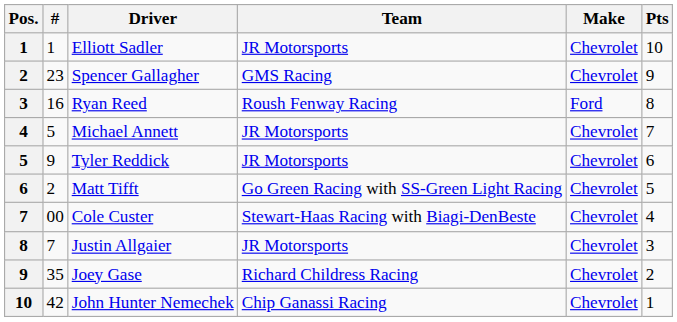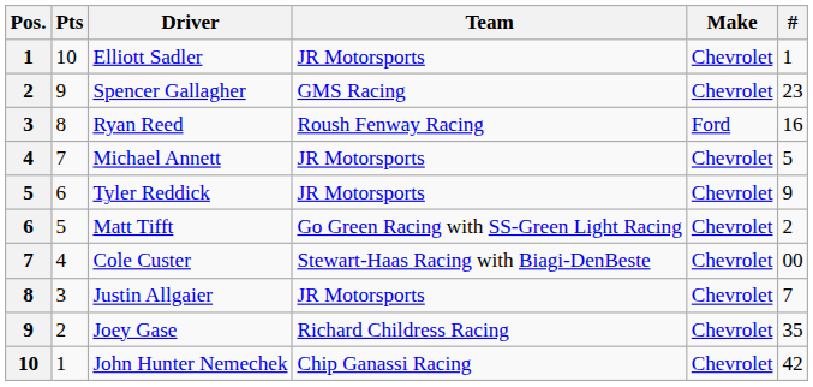columns swapped: # <-> Pts
